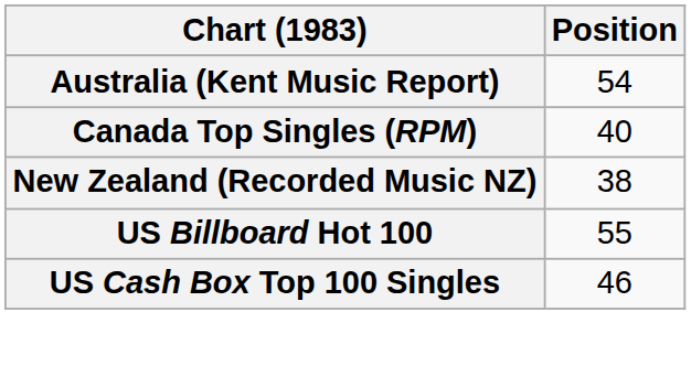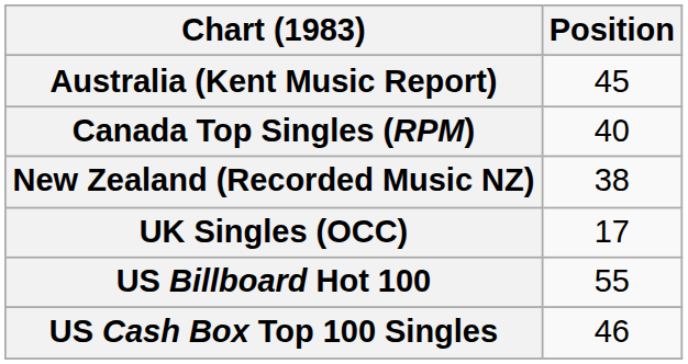Australia (Kent Music Report) | Position: 54 -> 45
+ row: UK Singles (OCC) | 17
